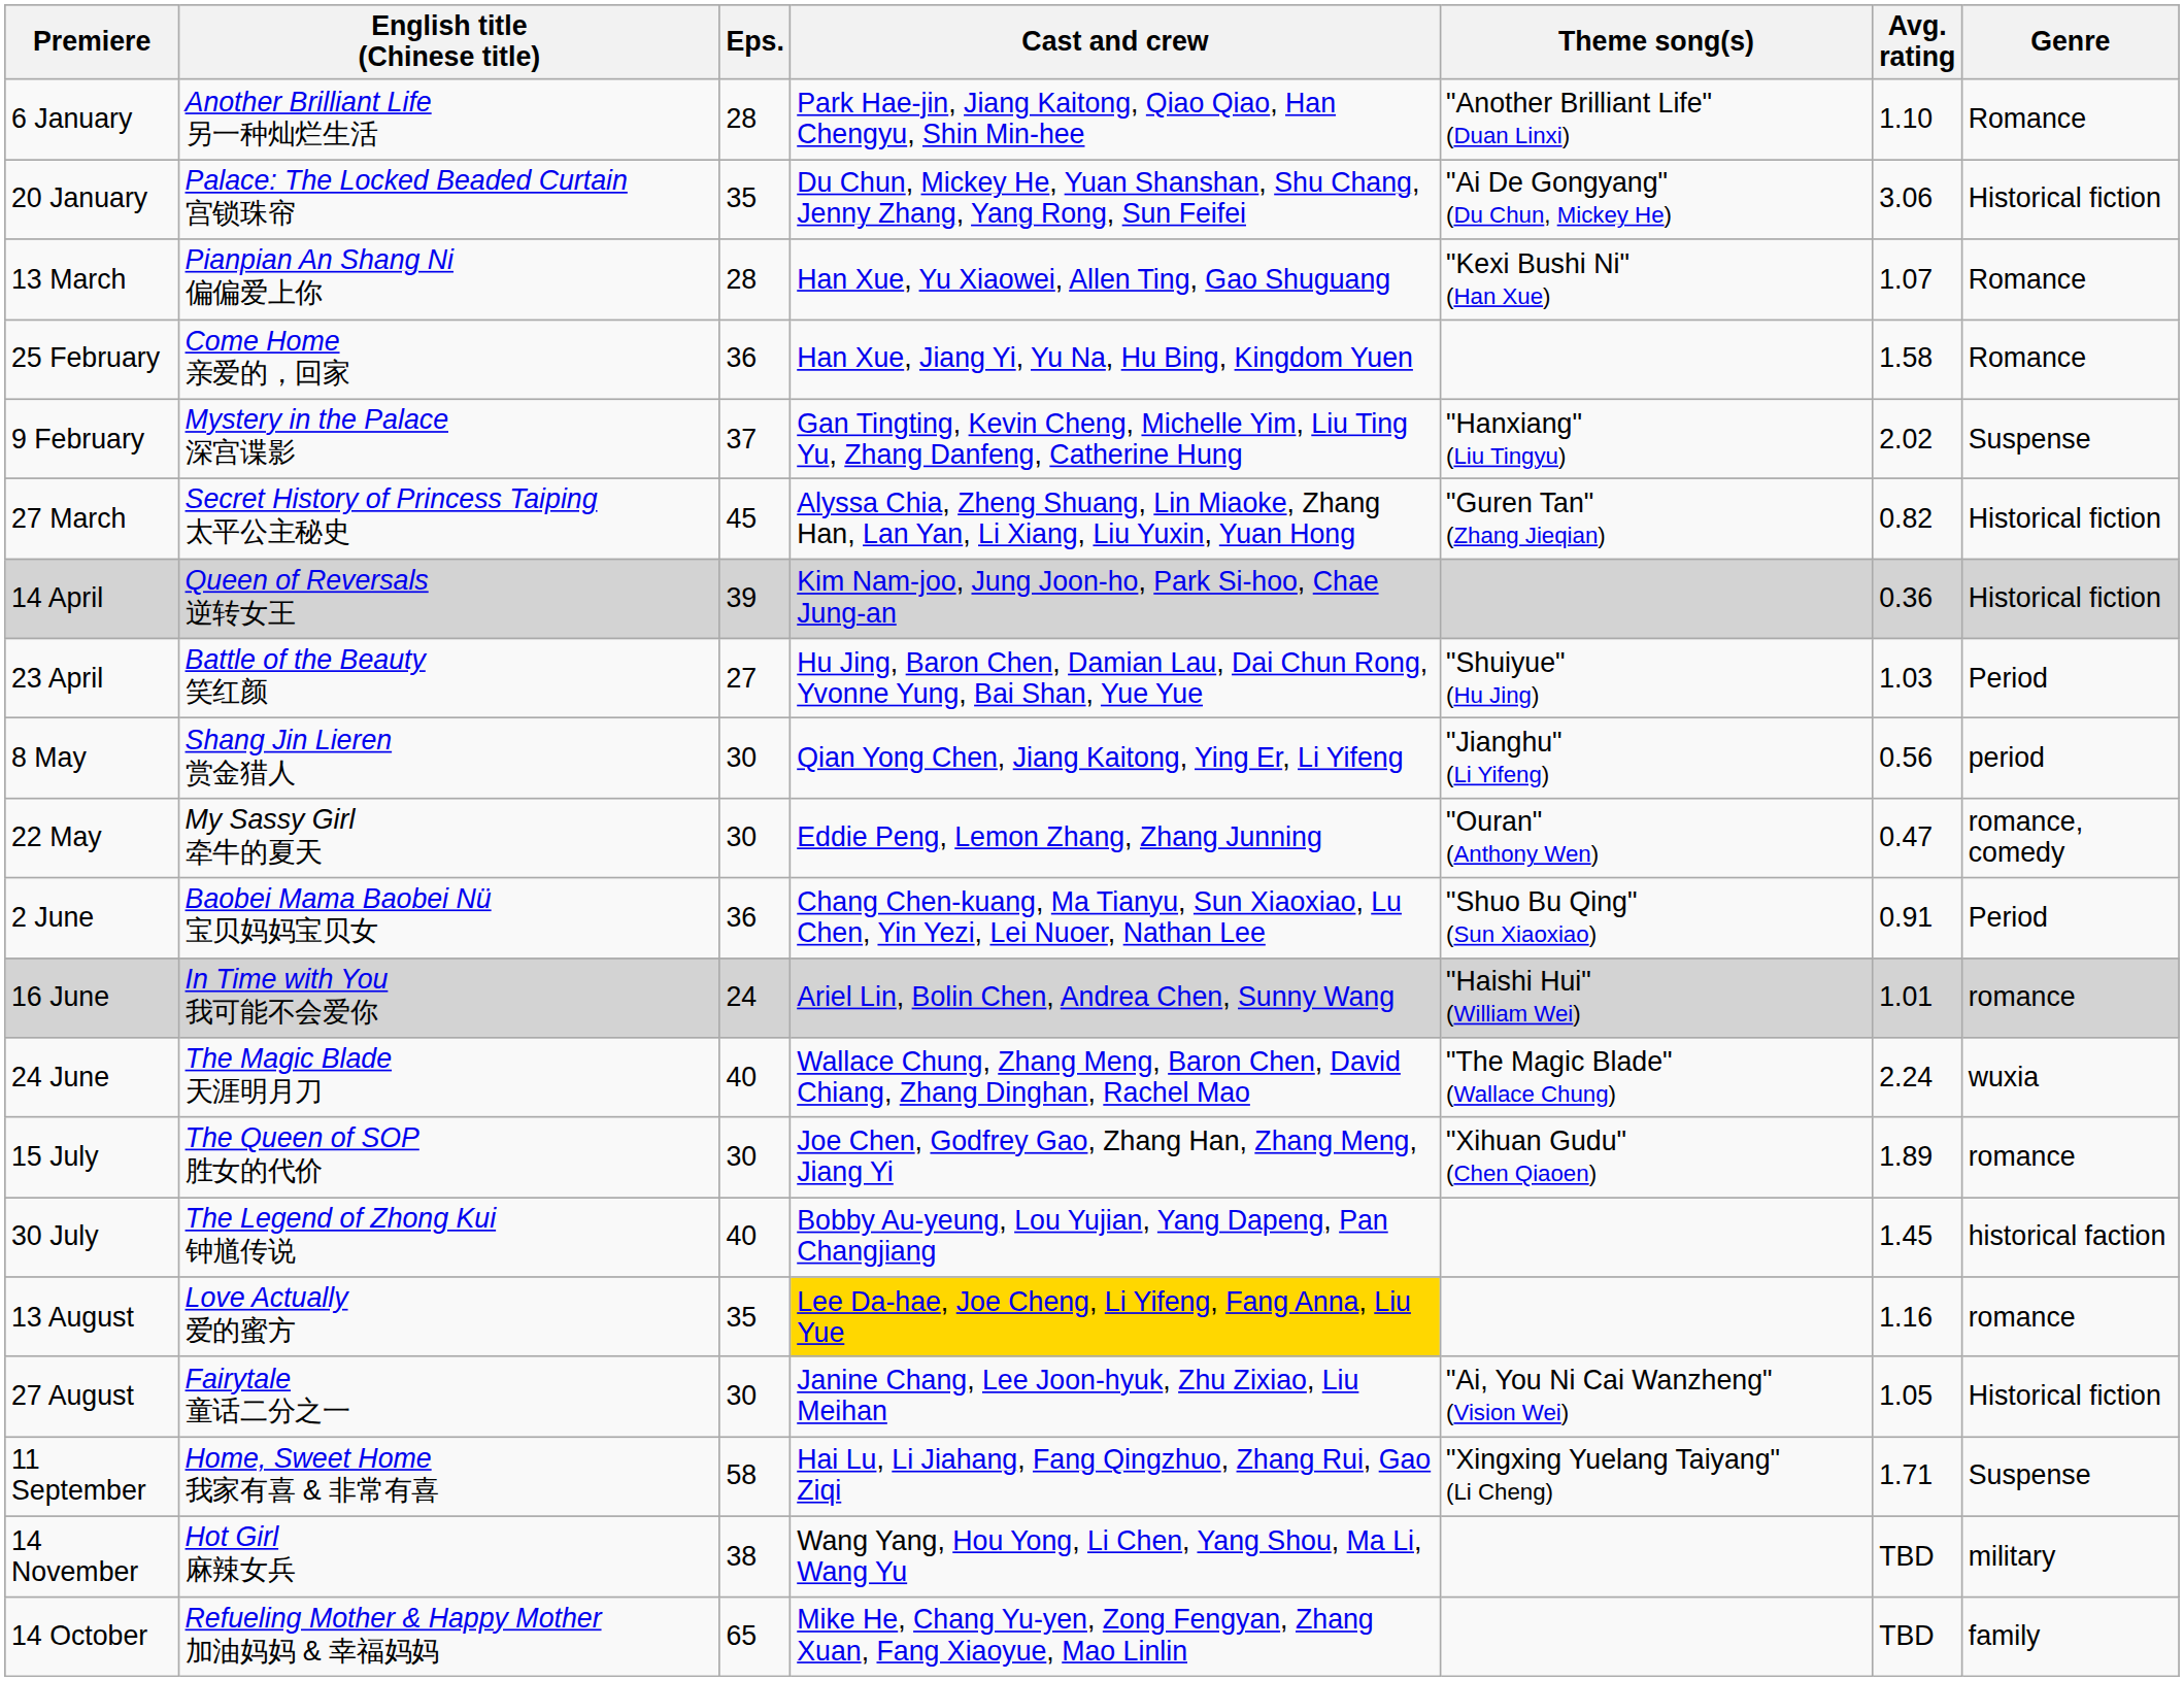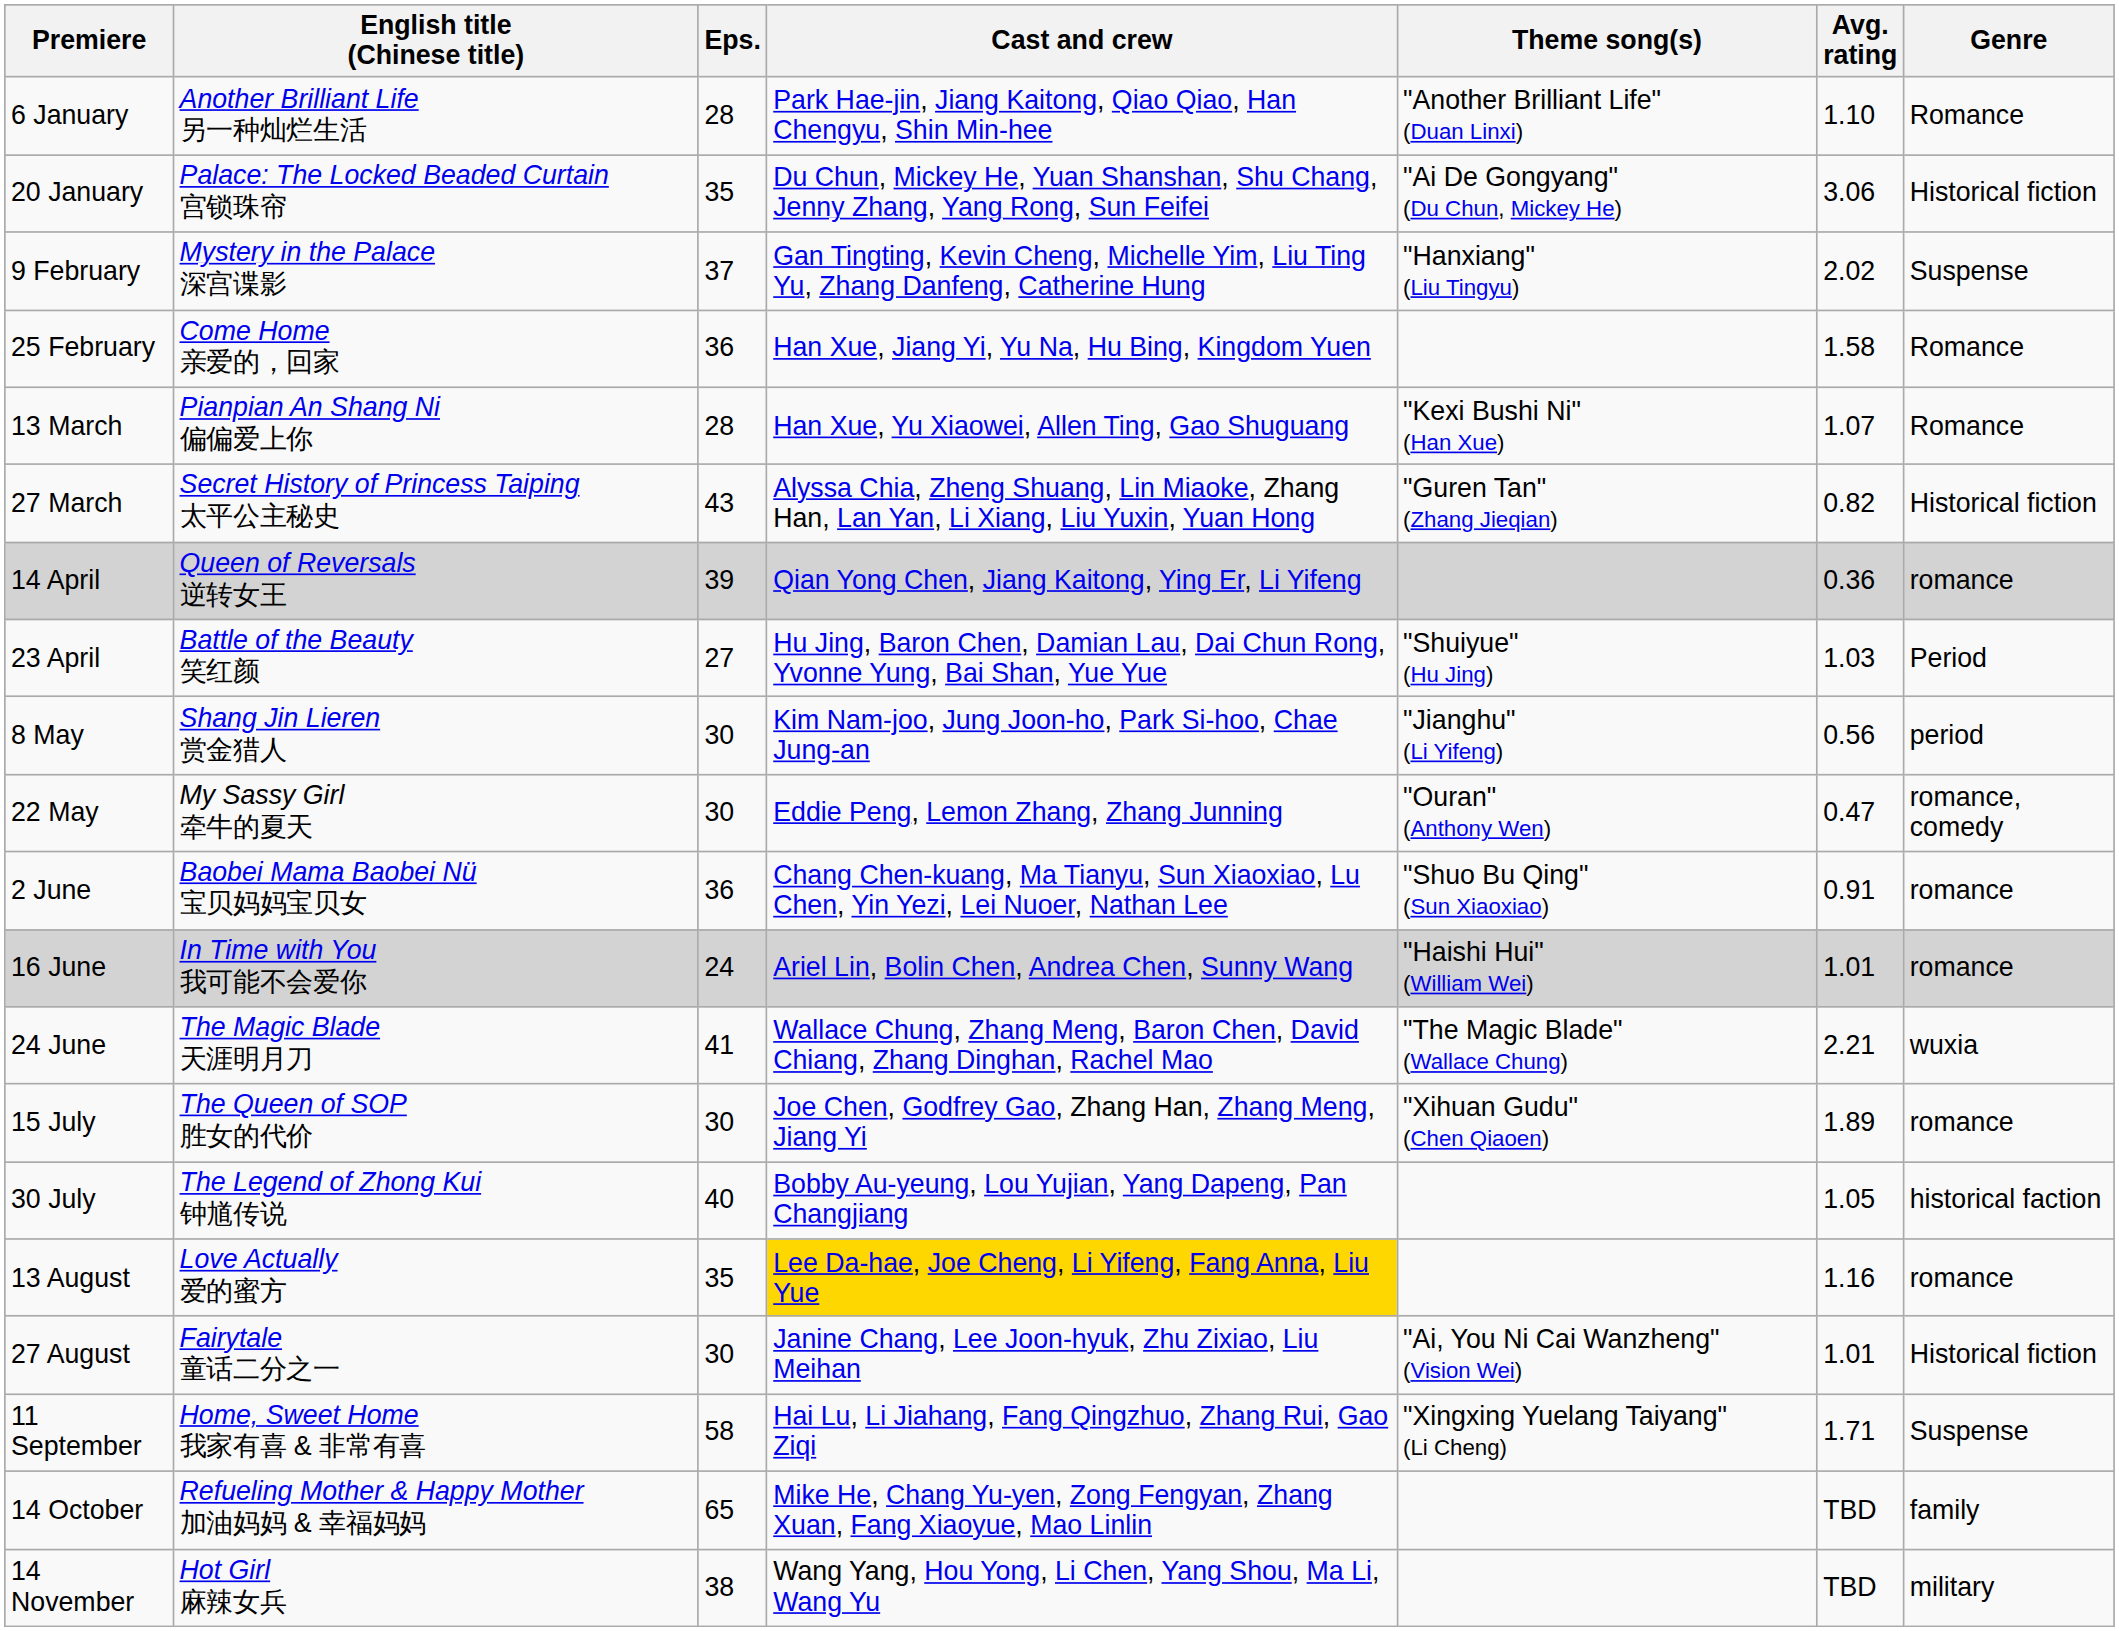rows swapped: 9 February <-> 13 March
27 March | Eps.: 45 -> 43
14 April | Cast and crew: Kim Nam-joo, Jung Joon-ho, Park Si-hoo, Chae Jung-an -> Qian Yong Chen, Jiang Kaitong, Ying Er, Li Yifeng
14 April | Genre: Historical fiction -> romance
8 May | Cast and crew: Qian Yong Chen, Jiang Kaitong, Ying Er, Li Yifeng -> Kim Nam-joo, Jung Joon-ho, Park Si-hoo, Chae Jung-an
2 June | Genre: Period -> romance
24 June | Eps.: 40 -> 41
24 June | Avg. rating: 2.24 -> 2.21
30 July | Avg. rating: 1.45 -> 1.05
27 August | Avg. rating: 1.05 -> 1.01
rows swapped: 14 October <-> 14 November
